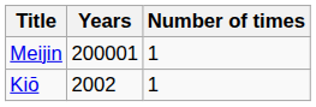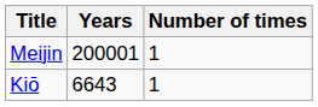Kiō | Years: 2002 -> 6643
